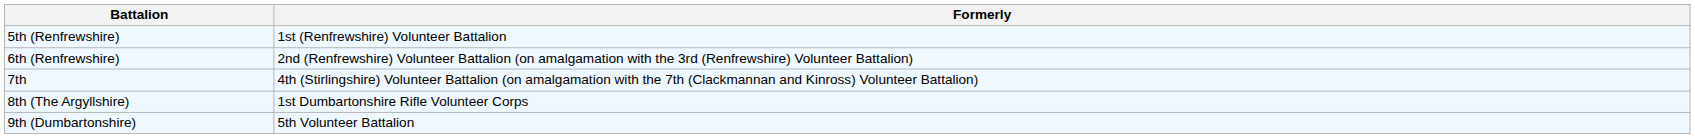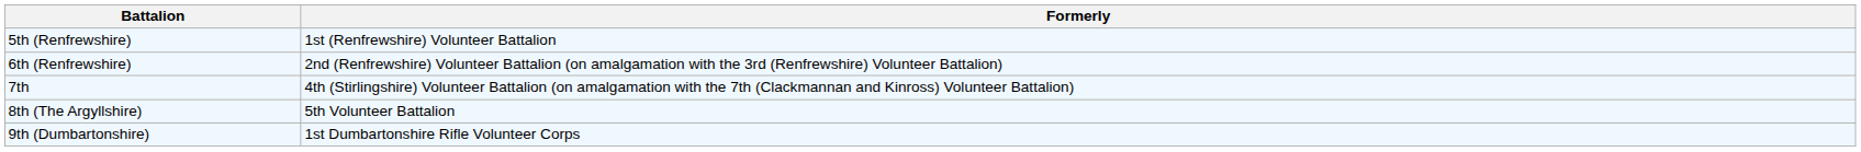8th (The Argyllshire) | Formerly: 1st Dumbartonshire Rifle Volunteer Corps -> 5th Volunteer Battalion
9th (Dumbartonshire) | Formerly: 5th Volunteer Battalion -> 1st Dumbartonshire Rifle Volunteer Corps
